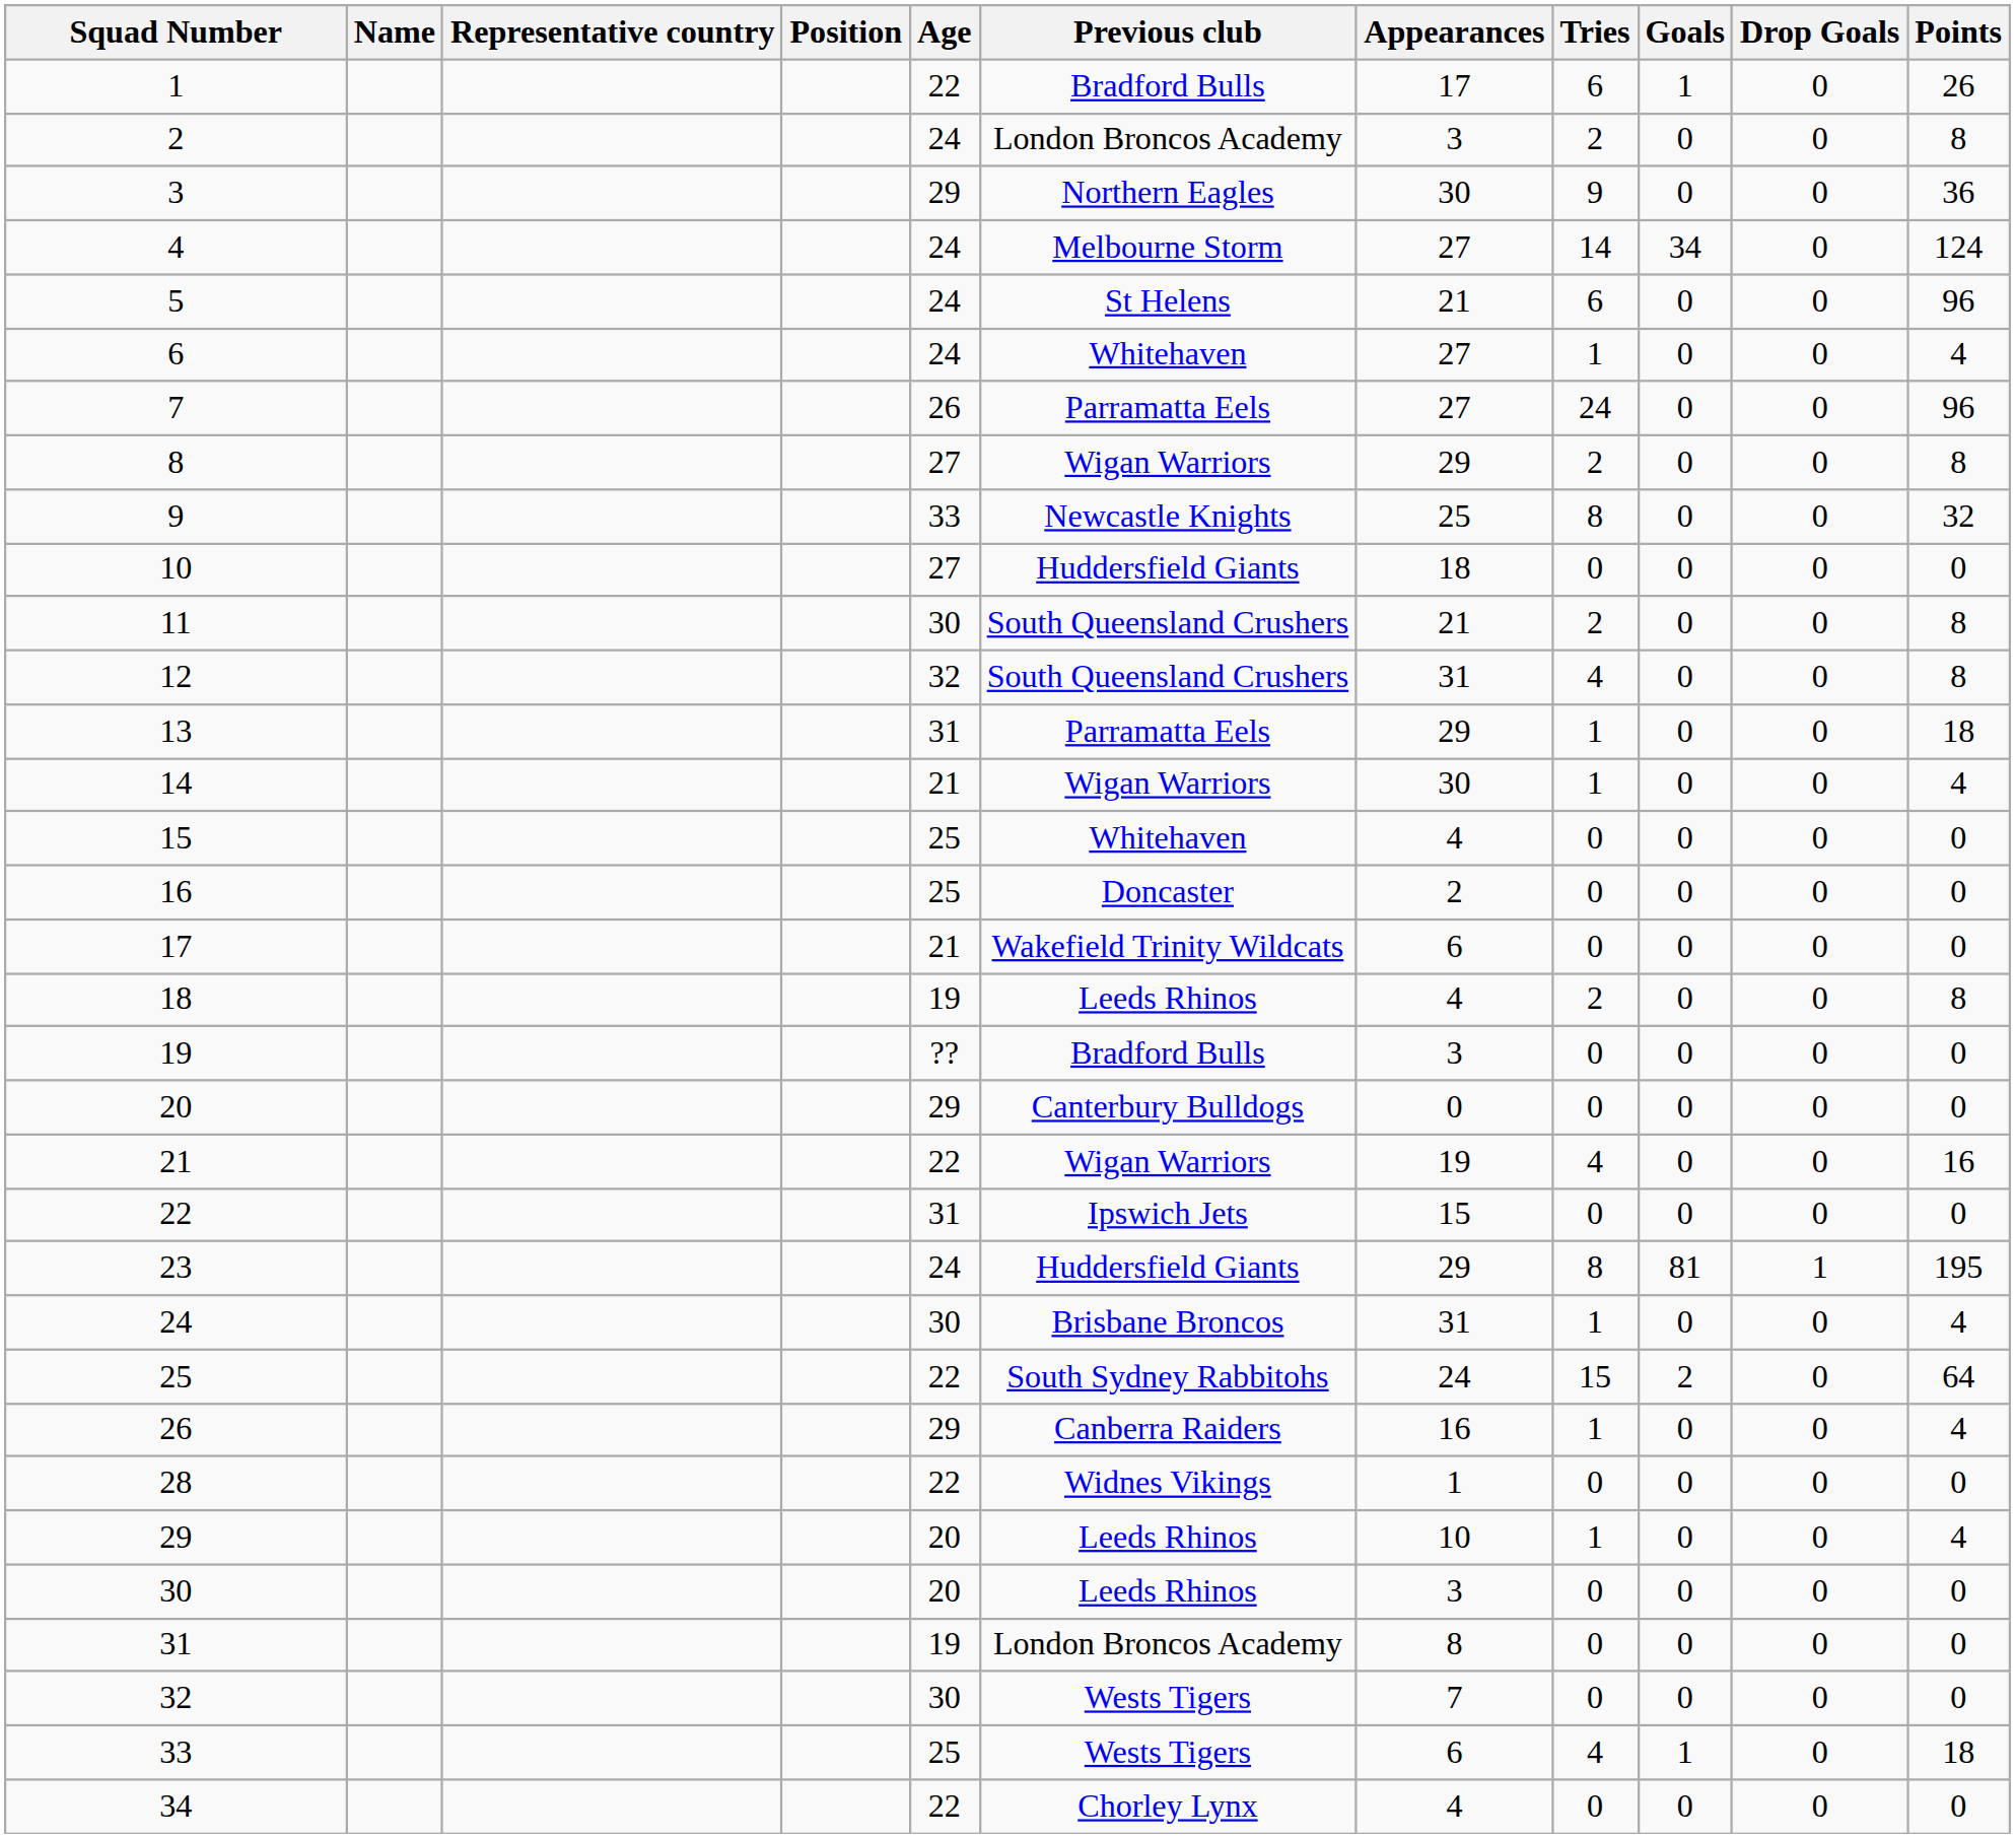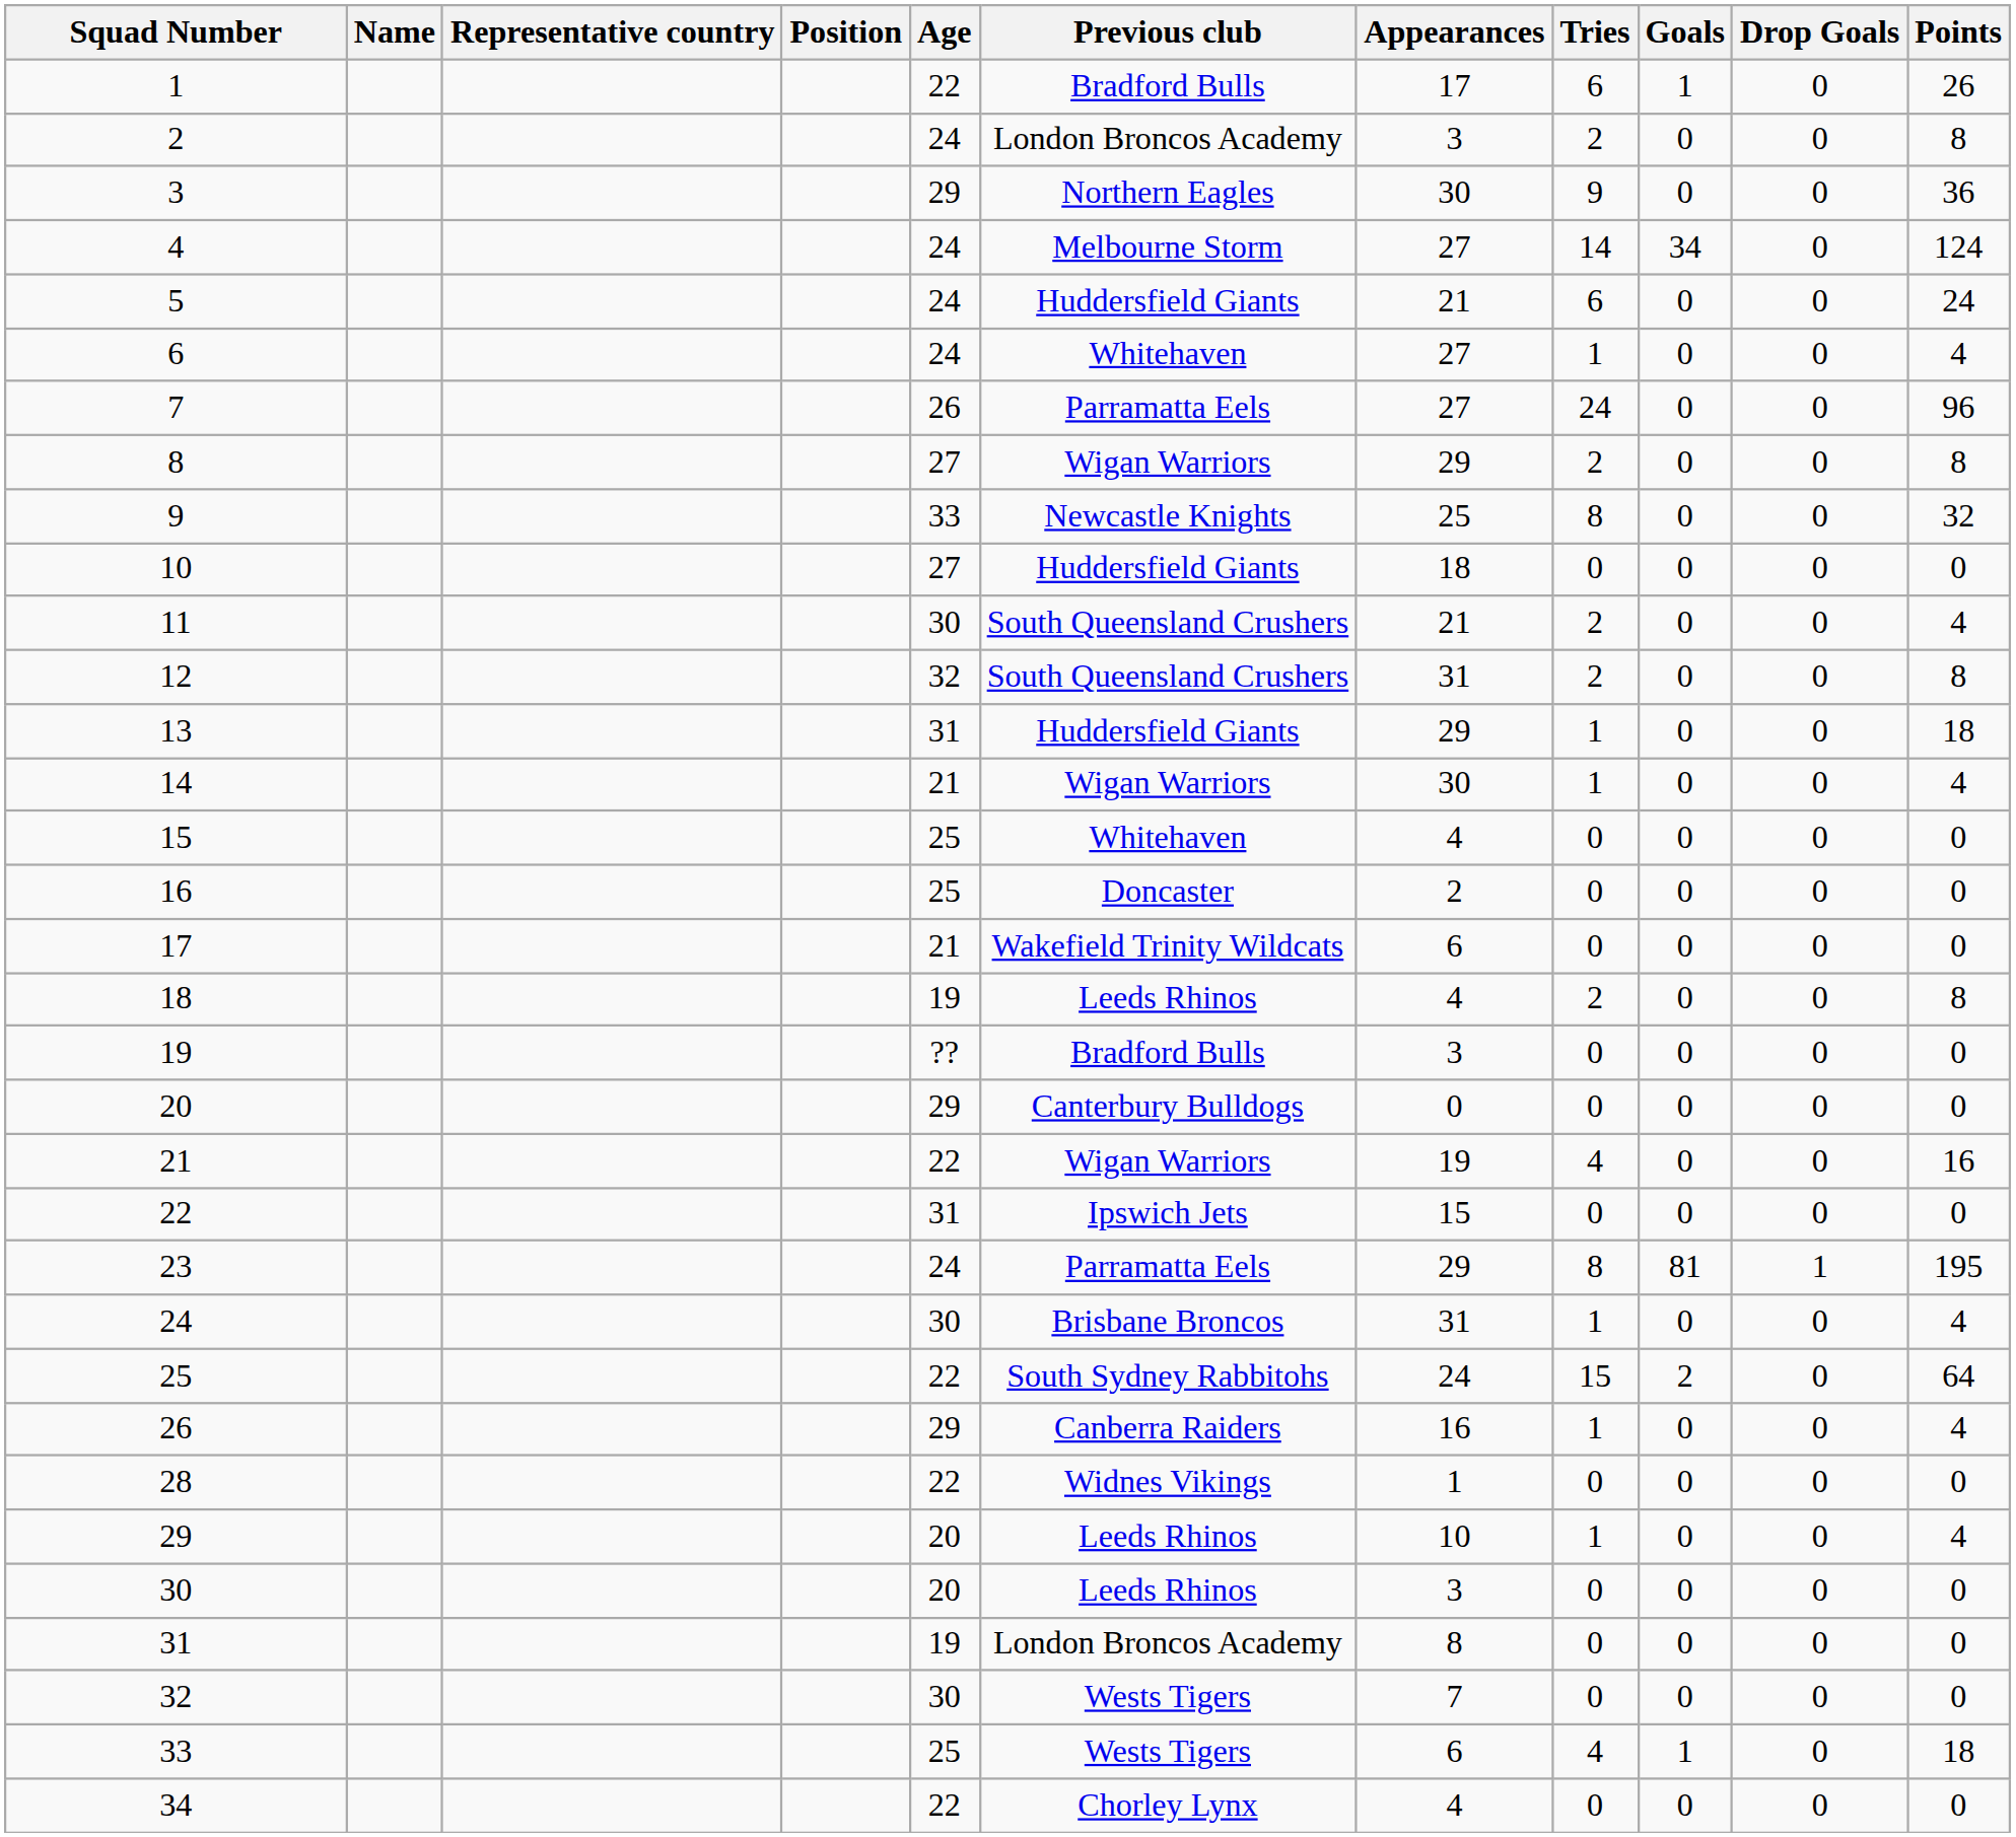5 | Previous club: St Helens -> Huddersfield Giants
5 | Points: 96 -> 24
11 | Points: 8 -> 4
12 | Tries: 4 -> 2
13 | Previous club: Parramatta Eels -> Huddersfield Giants
23 | Previous club: Huddersfield Giants -> Parramatta Eels
